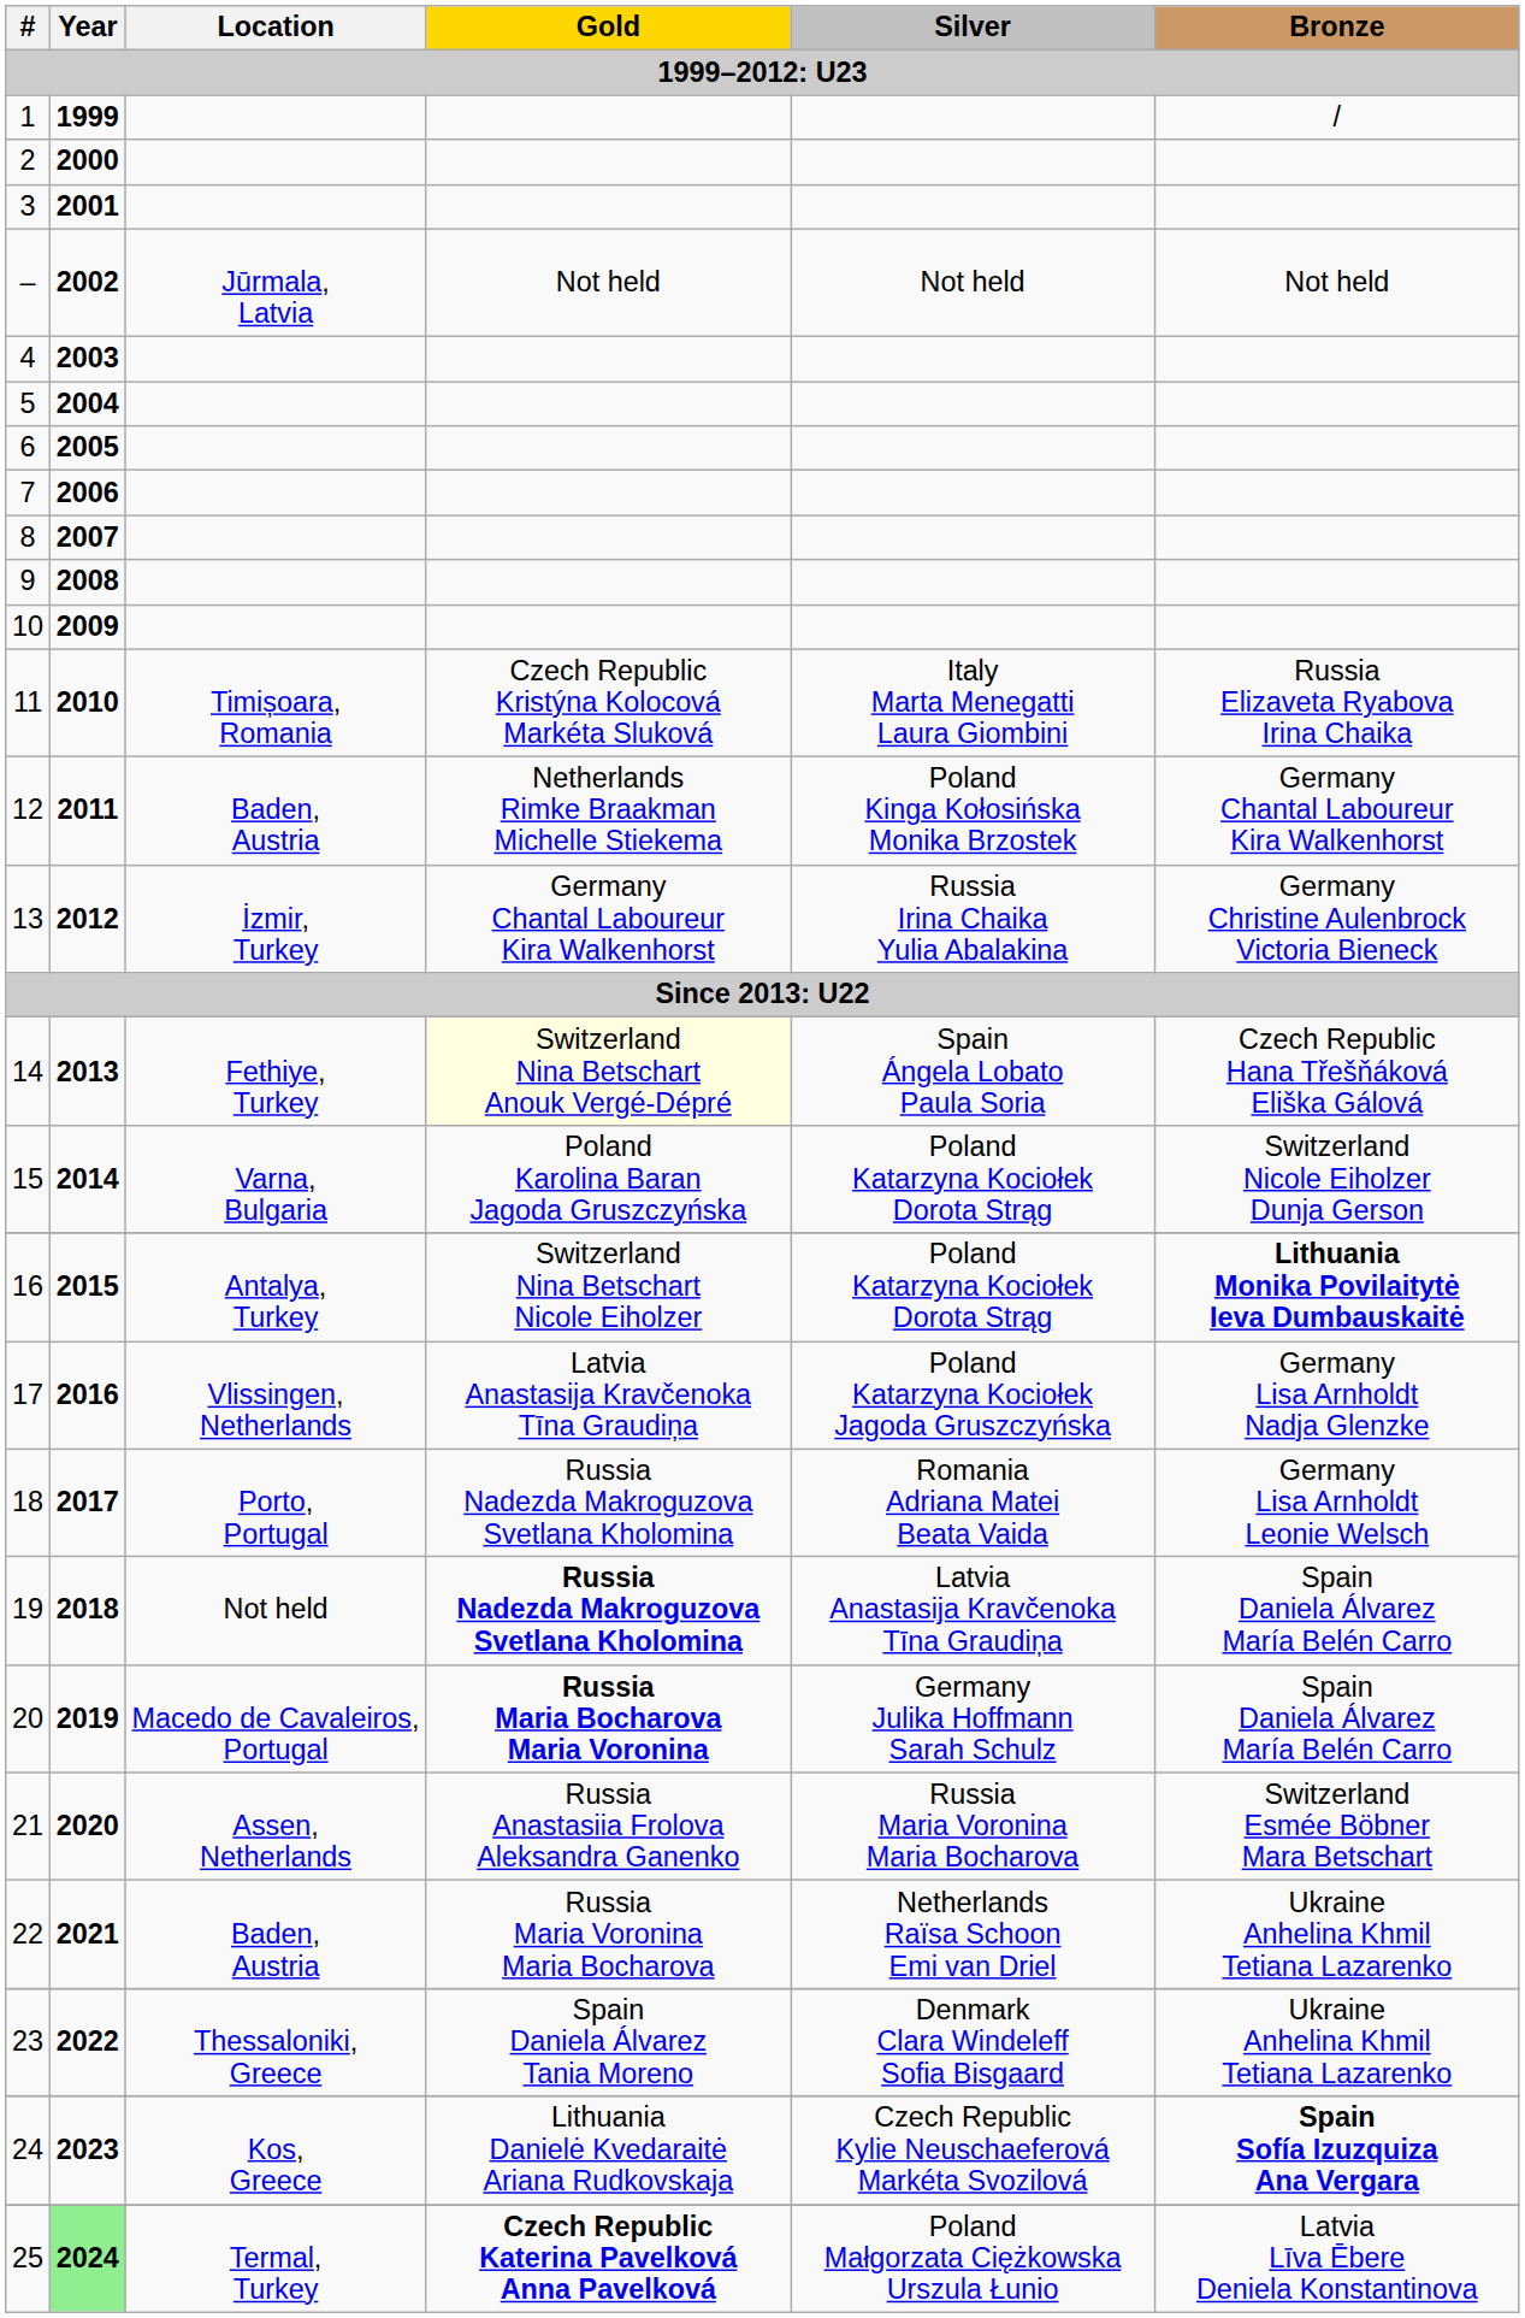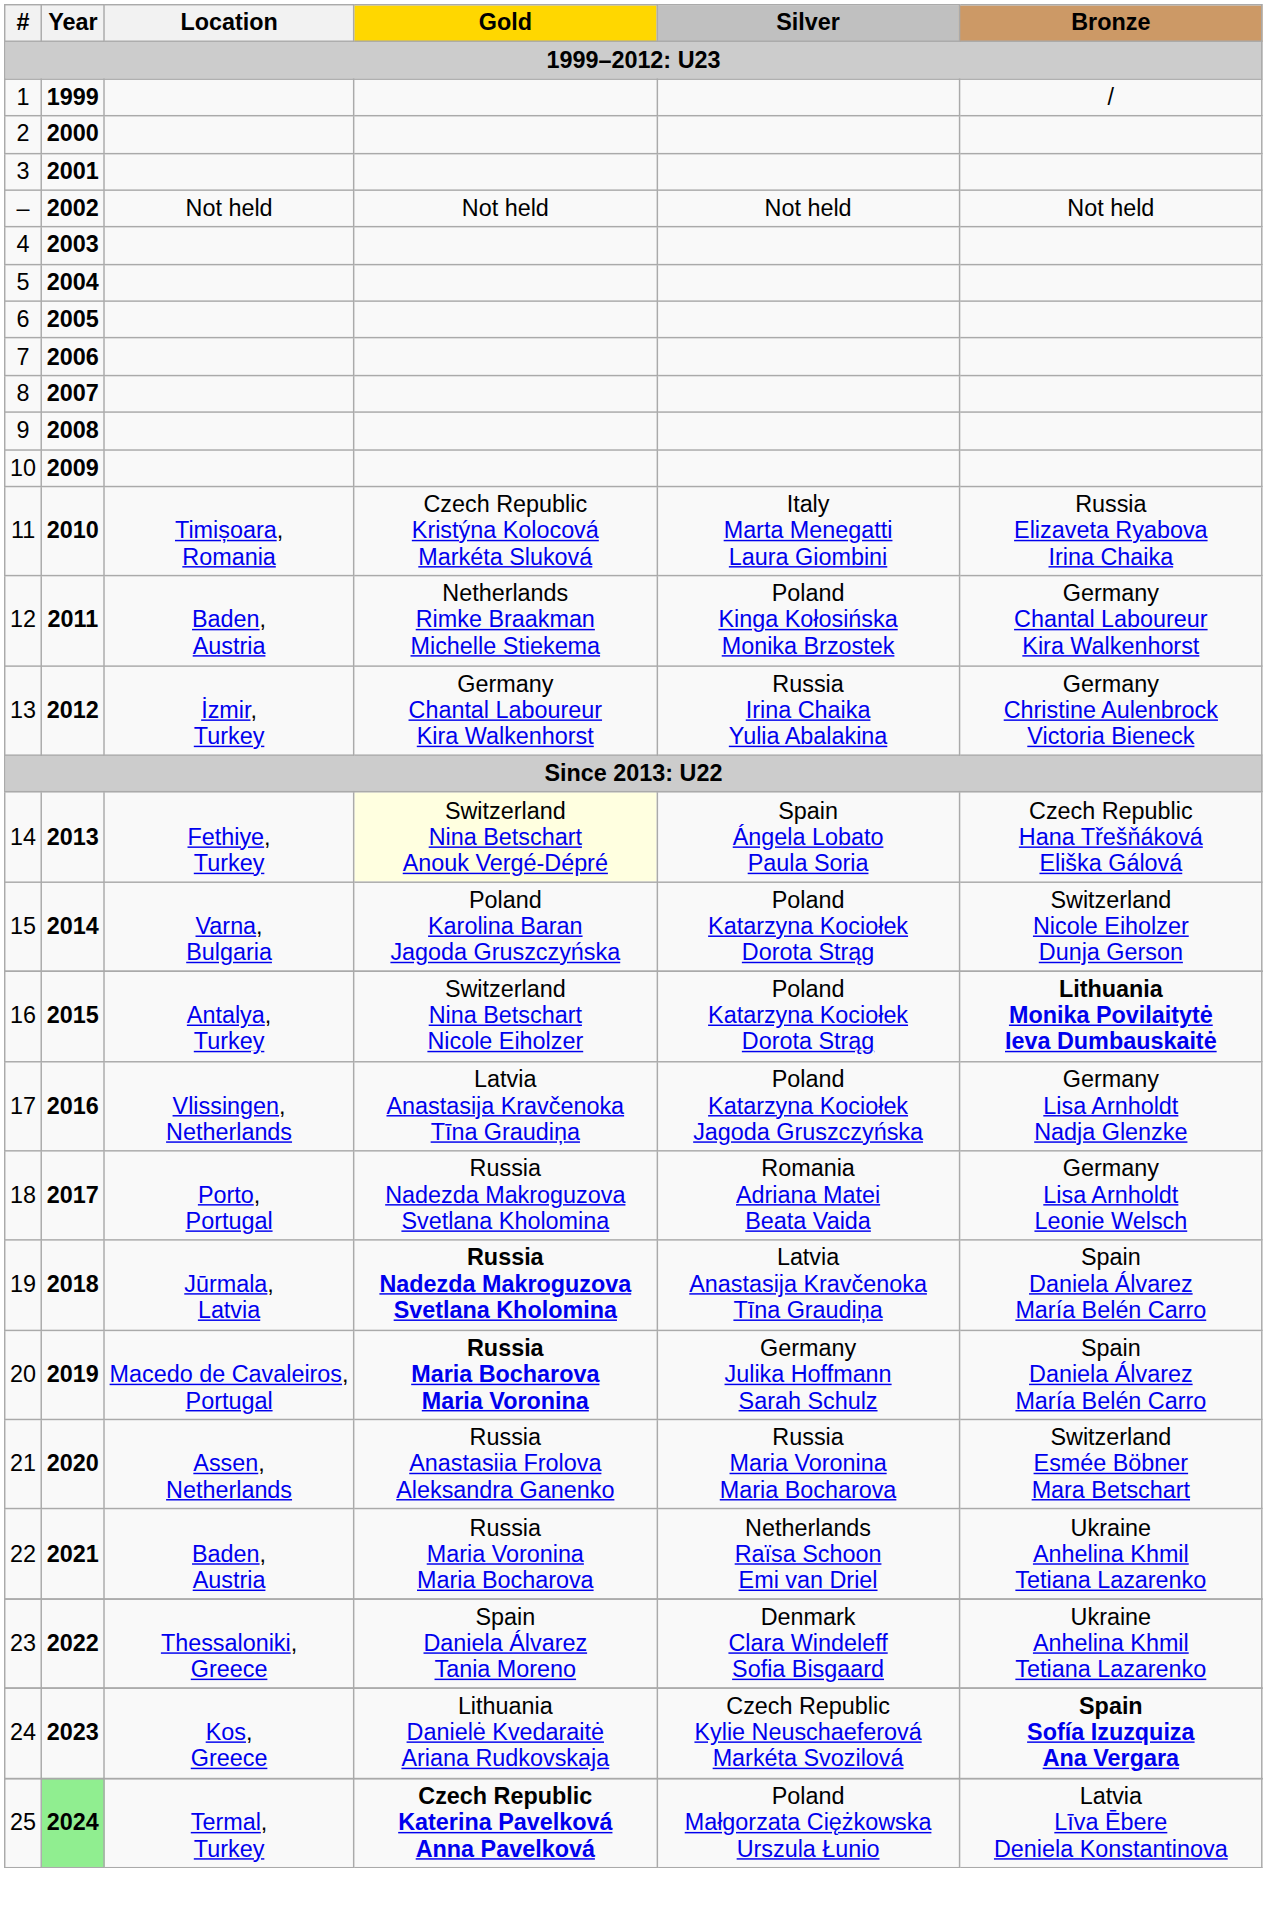– | Location: Jūrmala, Latvia -> Not held
19 | Location: Not held -> Jūrmala, Latvia
